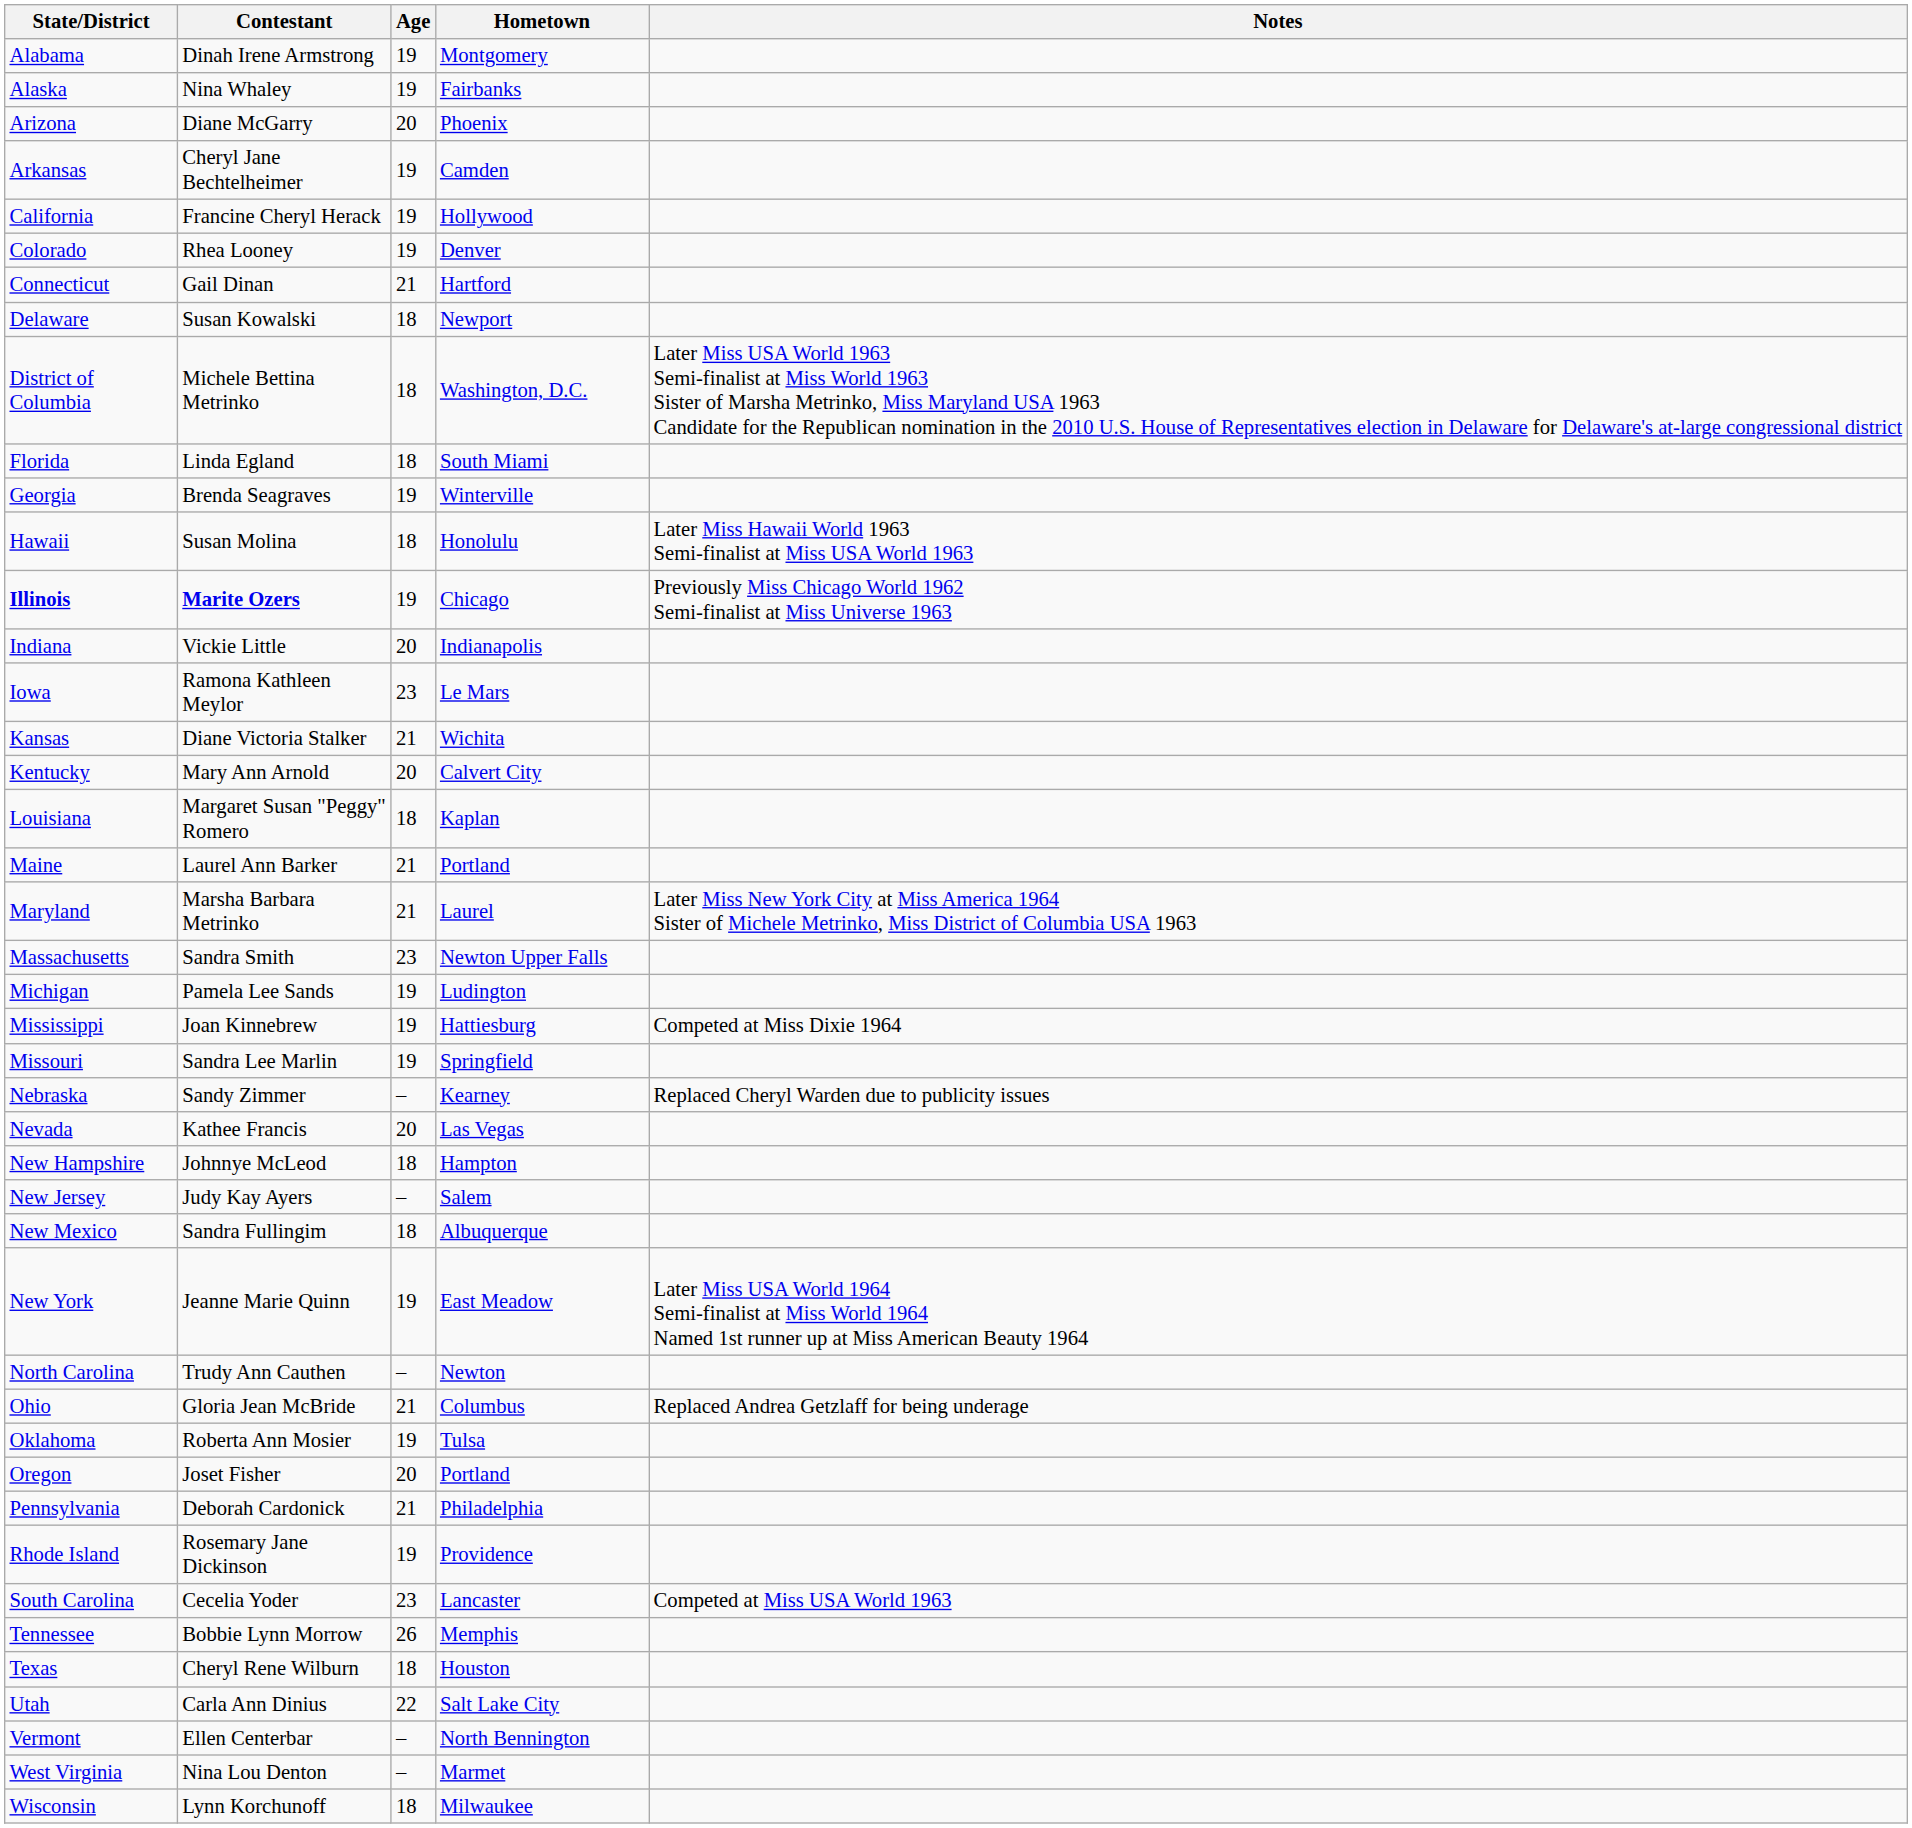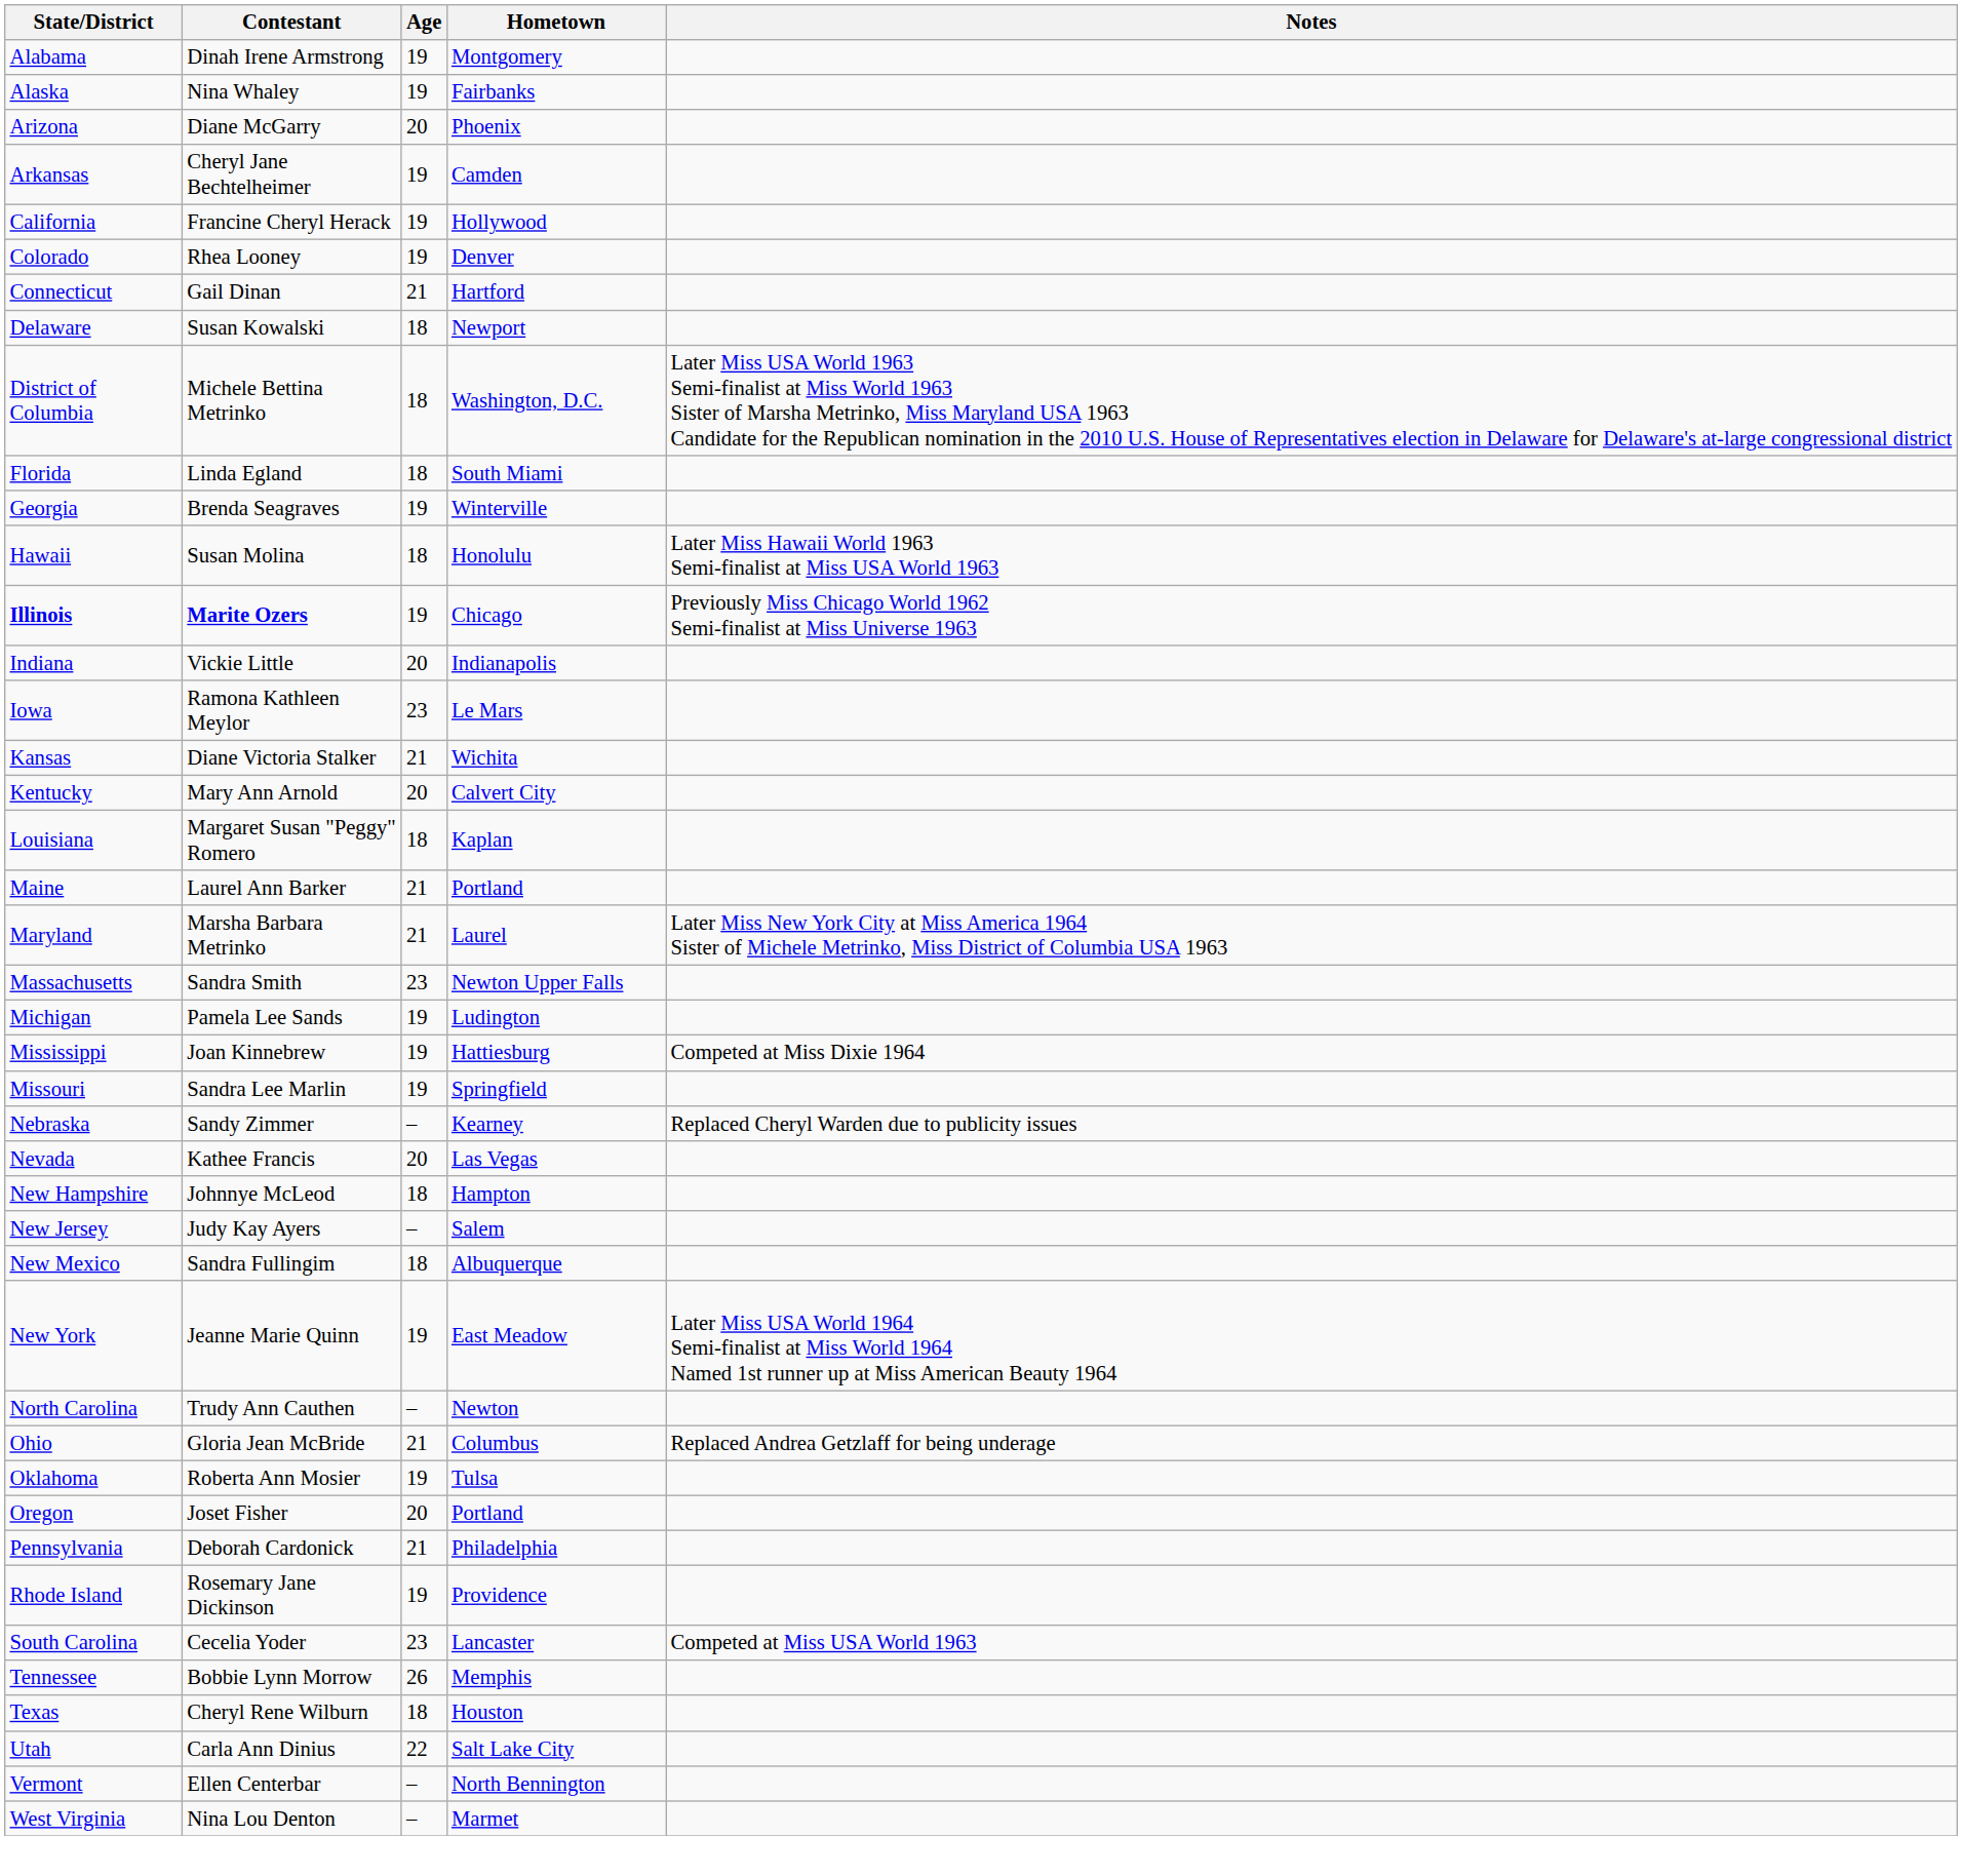- row: Wisconsin | Lynn Korchunoff | 18 | Milwaukee
